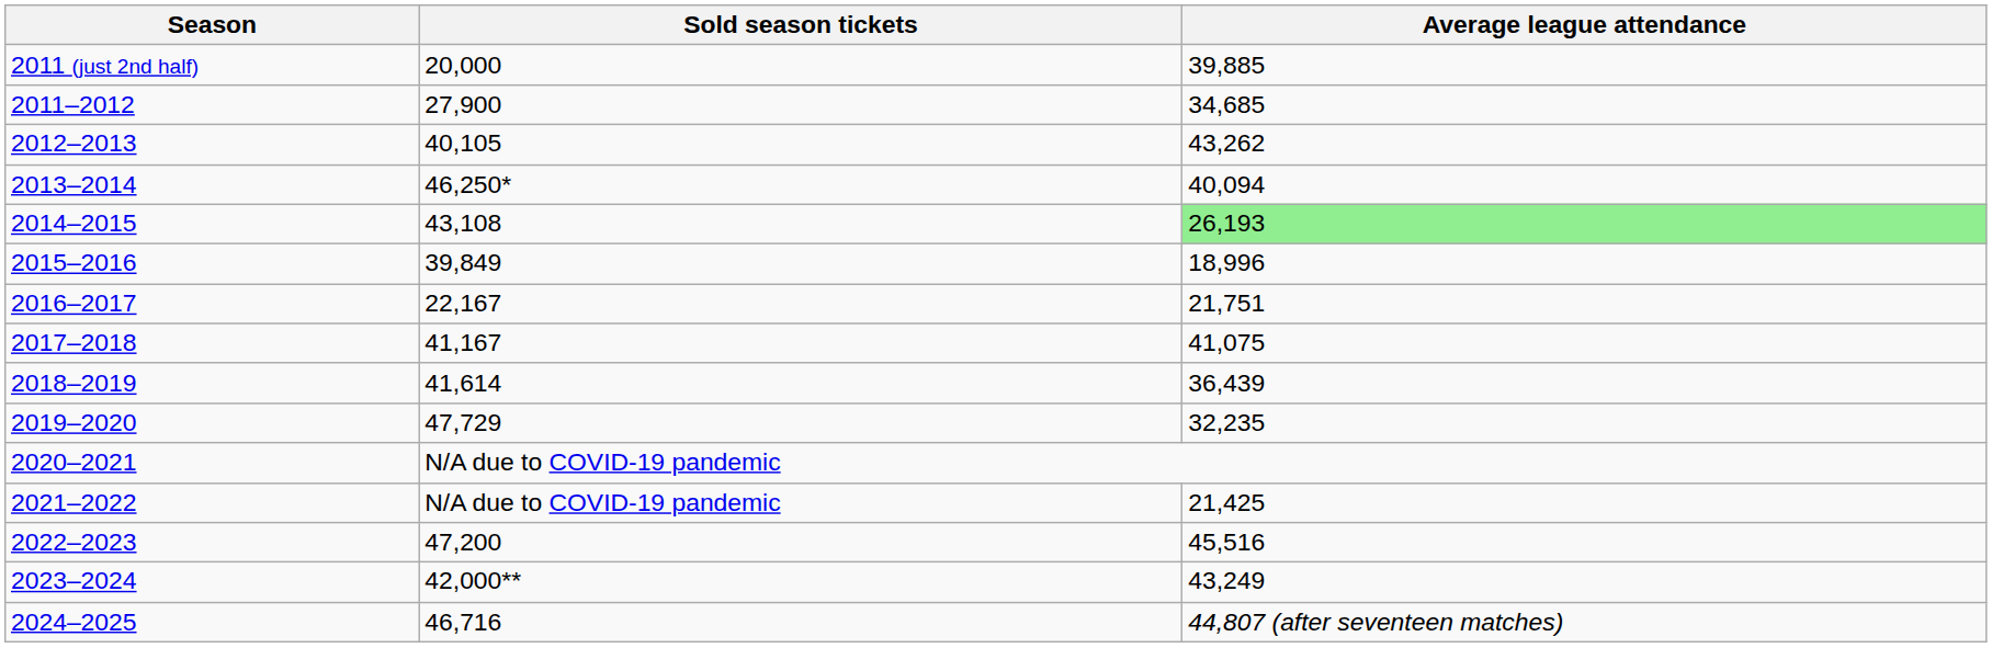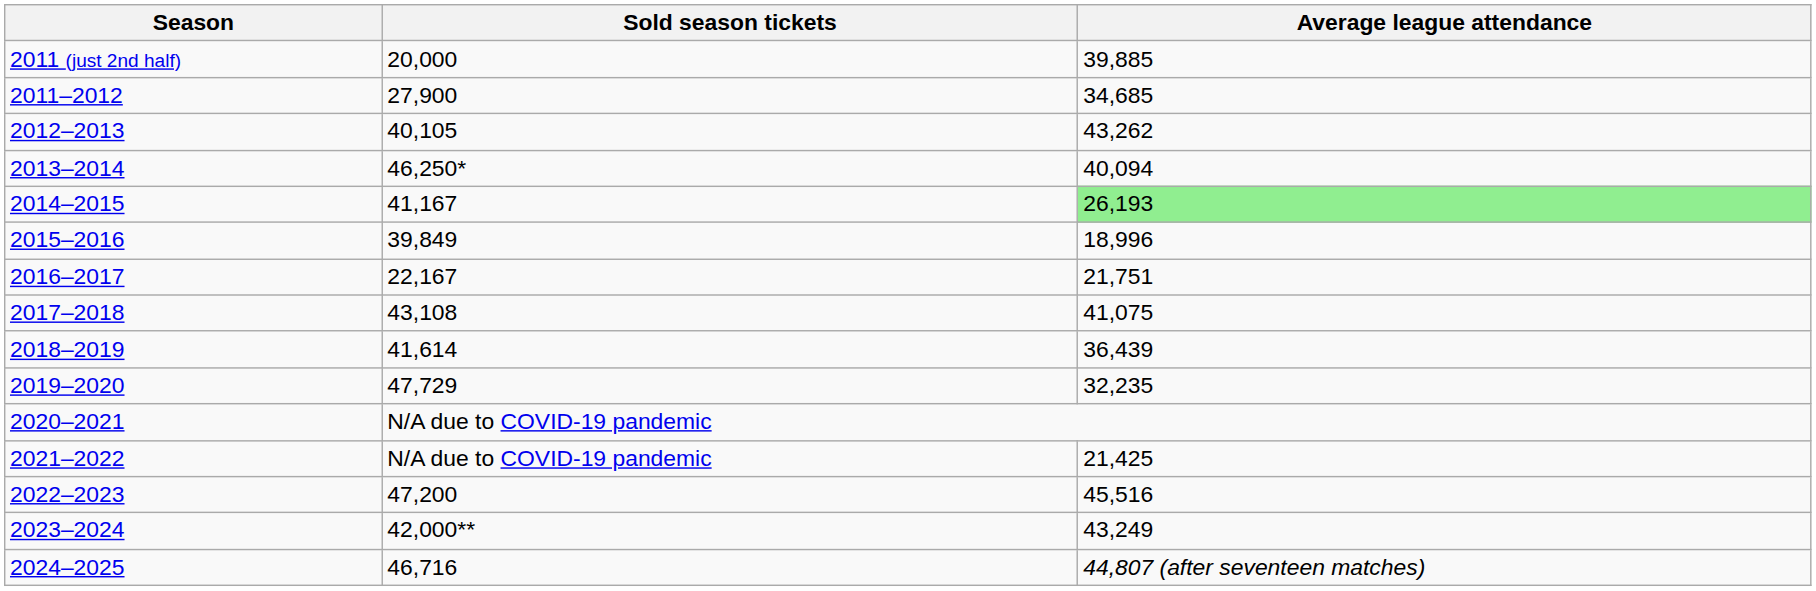2014–2015 | Sold season tickets: 43,108 -> 41,167
2017–2018 | Sold season tickets: 41,167 -> 43,108
